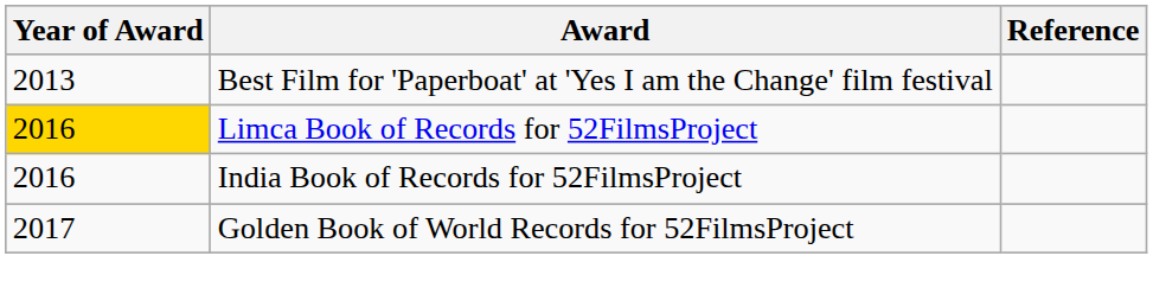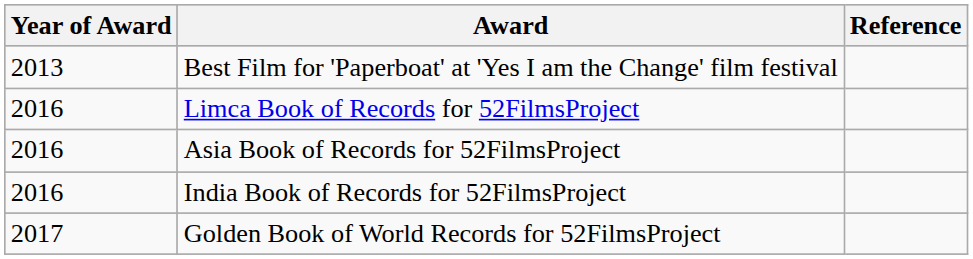Limca Book of Records for 52FilmsProject | Year of Award: gold background -> no background
+ row: 2016 | Asia Book of Records for 52FilmsProject
